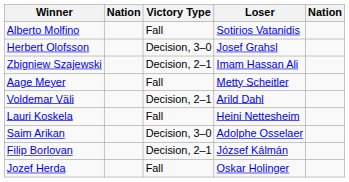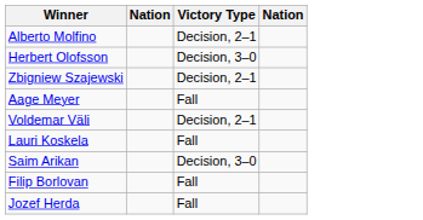- column: Loser | Sotirios Vatanidis | Josef Grahsl | Imam Hassan Ali | Metty Scheitler | Arild Dahl | Heini Nettesheim | Adolphe Osselaer | József Kálmán | Oskar Holinger
Alberto Molfino | Victory Type: Fall -> Decision, 2–1
Filip Borlovan | Victory Type: Decision, 2–1 -> Fall
